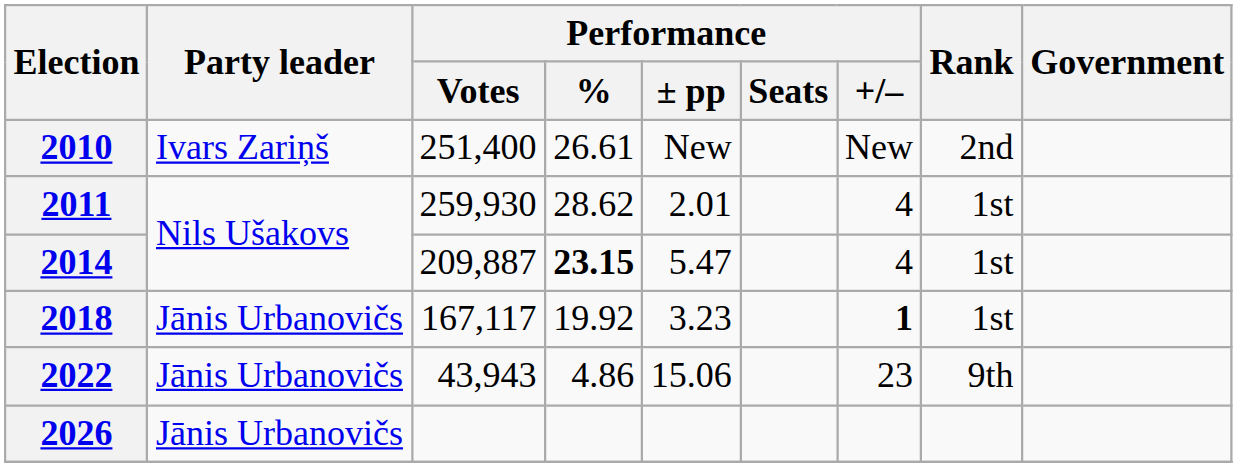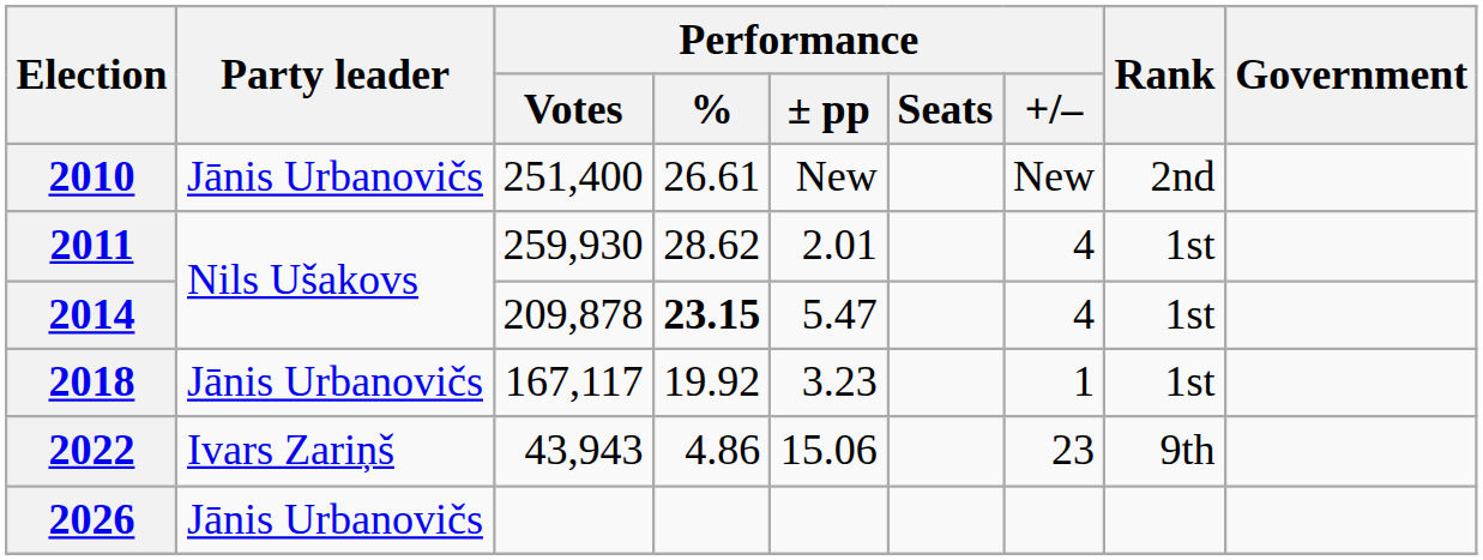2010 | Party leader: Ivars Zariņš -> Jānis Urbanovičs
2014 | Performance / Votes: 209,887 -> 209,878
2018 | Performance / +/–: bold -> normal
2022 | Party leader: Jānis Urbanovičs -> Ivars Zariņš
